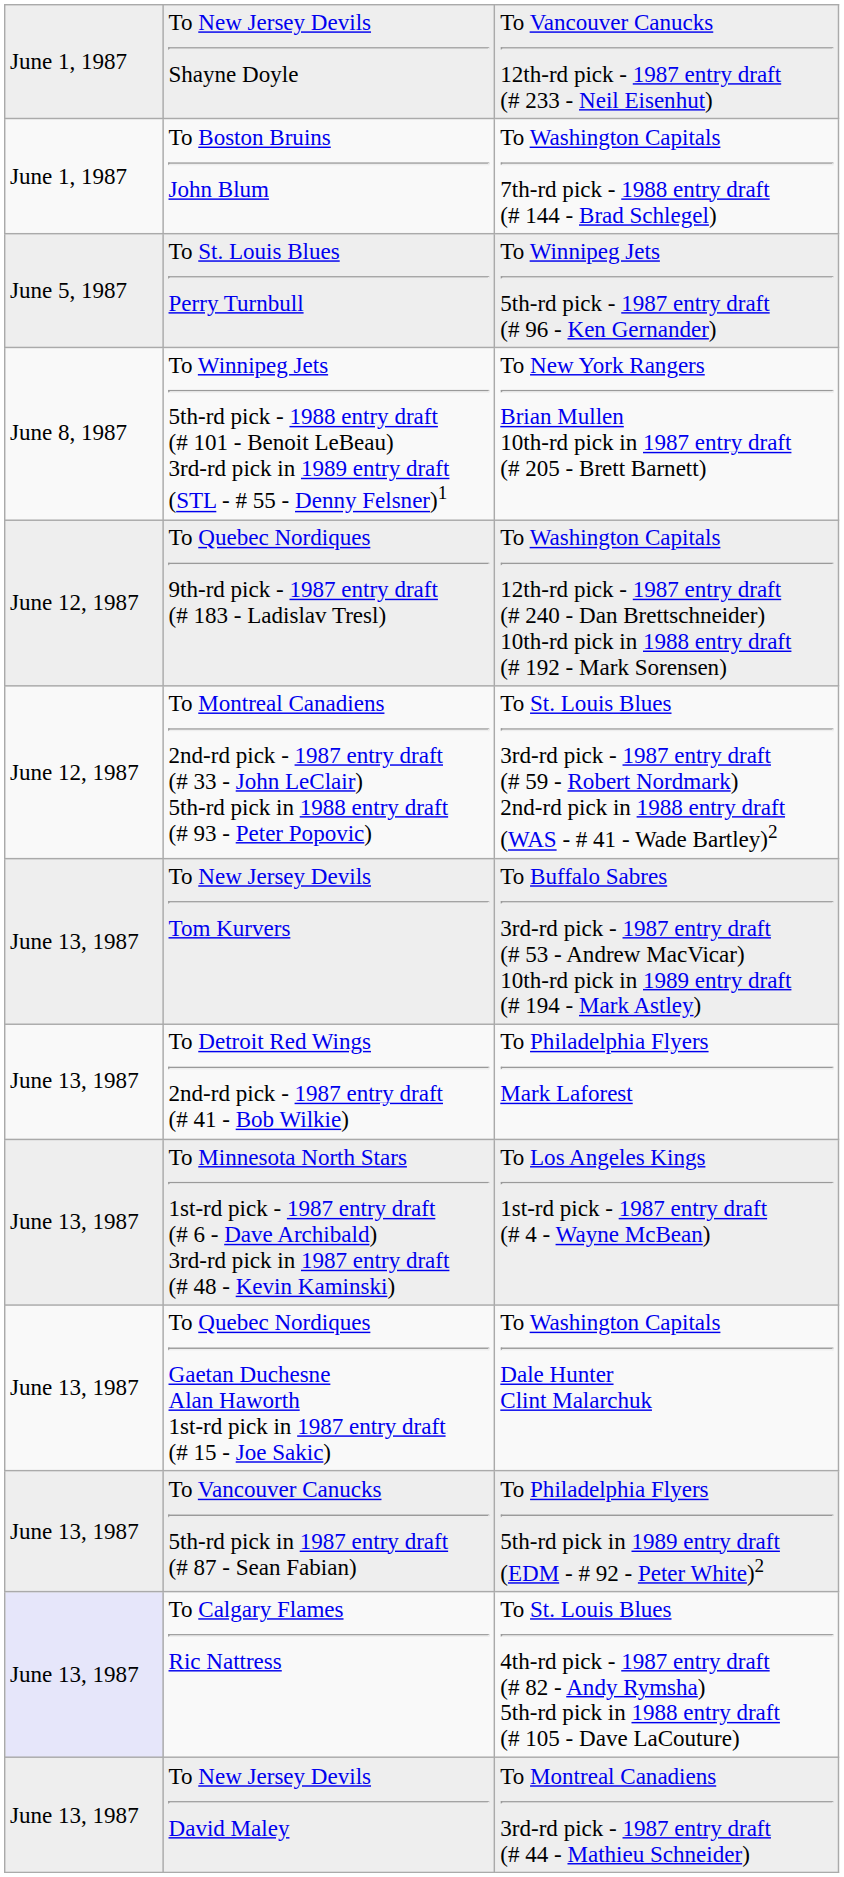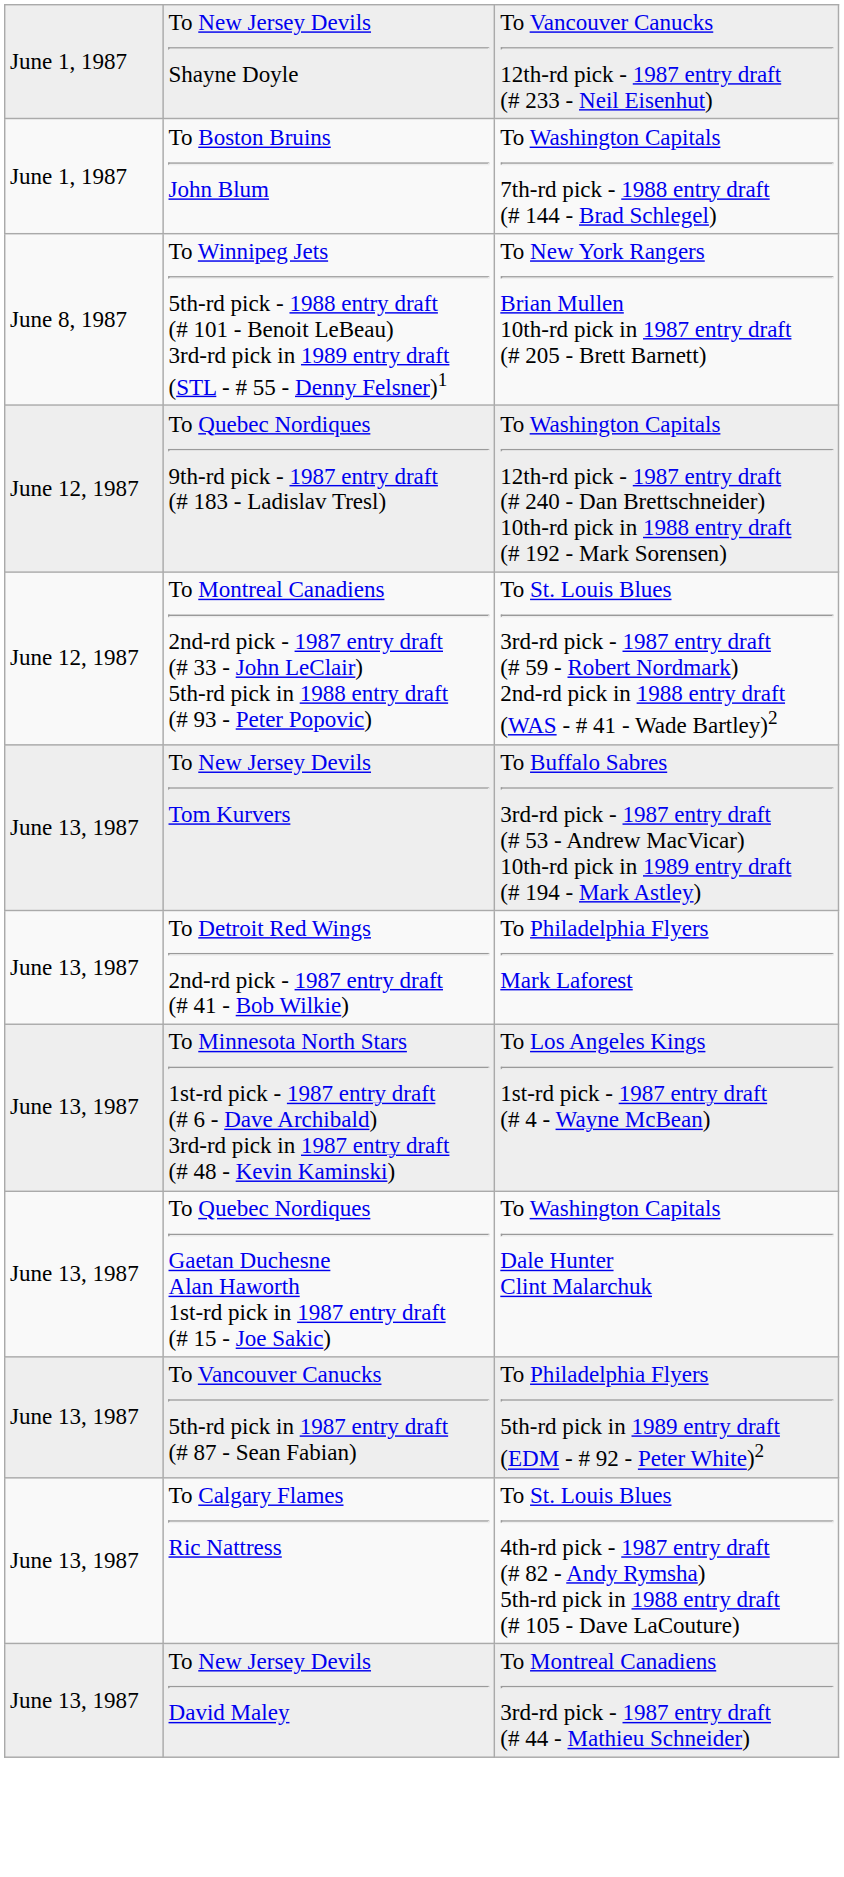- row: June 5, 1987 | To St. Louis Blues Perry Turnbull | To Winnipeg Jets 5th-rd pick - 1987 entry draft (# 96 - Ken Gernander)
To Calgary Flames Ric Nattress | column 1: lavender background -> no background
